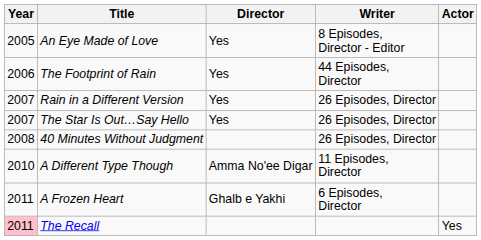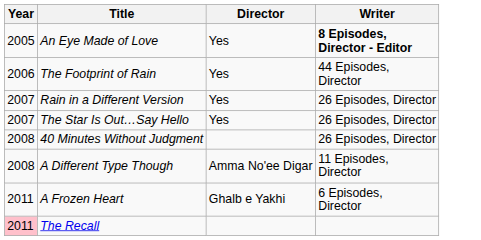- column: Actor | Yes
An Eye Made of Love | Writer: normal -> bold
A Different Type Though | Year: 2010 -> 2008
